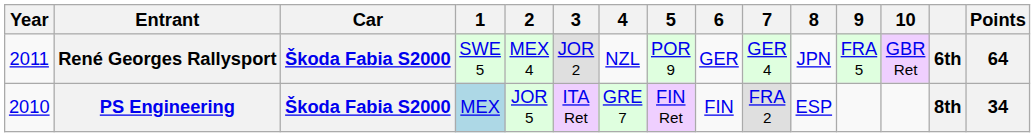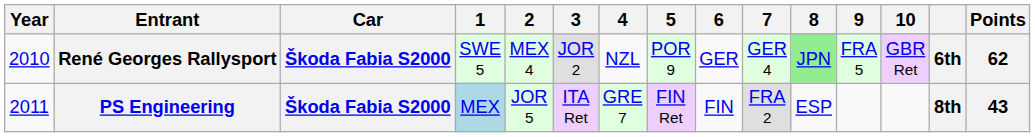René Georges Rallysport | Year: 2011 -> 2010
René Georges Rallysport | 8: no background -> lightgreen background
René Georges Rallysport | Points: 64 -> 62
PS Engineering | Year: 2010 -> 2011
PS Engineering | Points: 34 -> 43
